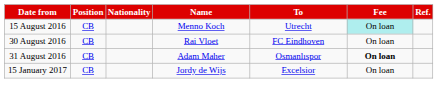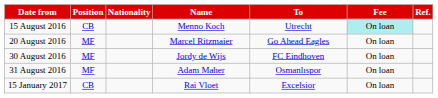+ row: 20 August 2016 | MF | Marcel Ritzmaier | Go Ahead Eagles | On loan
30 August 2016 | Position: CB -> MF
30 August 2016 | Name: Rai Vloet -> Jordy de Wijs
31 August 2016 | Position: CB -> MF
31 August 2016 | Fee: bold -> normal
15 January 2017 | Name: Jordy de Wijs -> Rai Vloet
